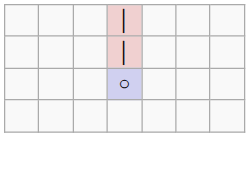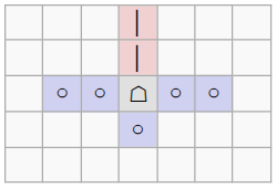+ row: ○ | ○ | ☖ | ○ | ○
